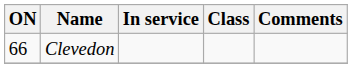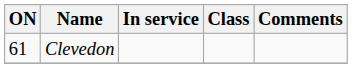Clevedon | ON: 66 -> 61
